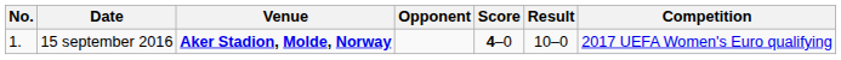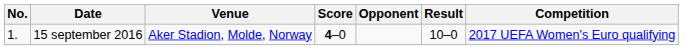columns swapped: Opponent <-> Score
15 september 2016 | Venue: bold -> normal
